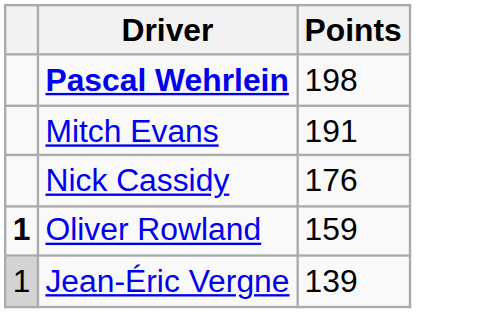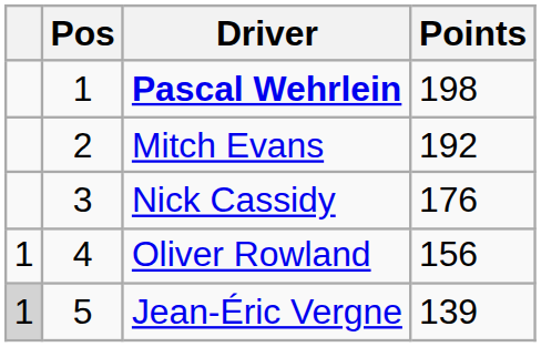+ column: Pos | 1 | 2 | 3 | 4 | 5
Mitch Evans | Points: 191 -> 192
Oliver Rowland | column 1: bold -> normal
Oliver Rowland | Points: 159 -> 156
